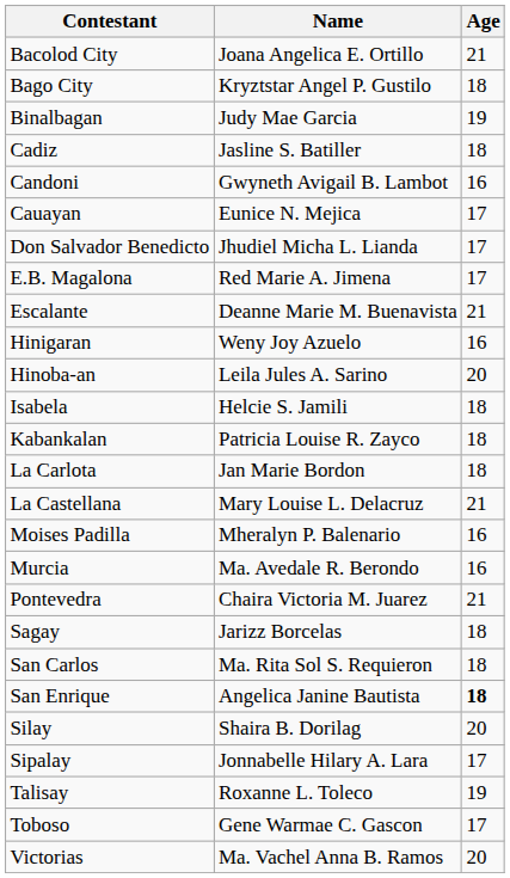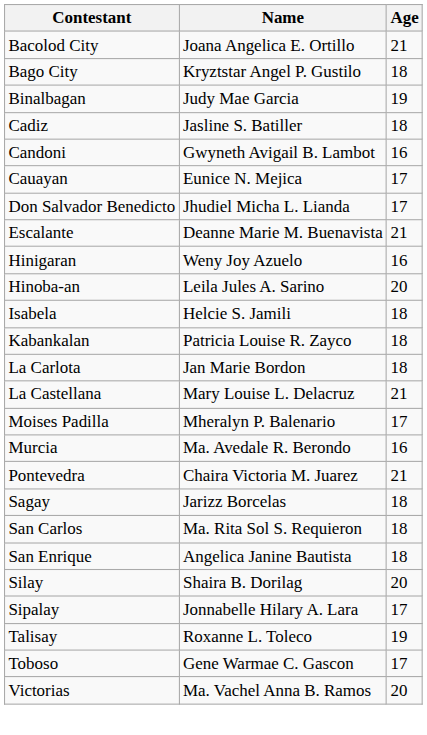- row: E.B. Magalona | Red Marie A. Jimena | 17
Moises Padilla | Age: 16 -> 17
San Enrique | Age: bold -> normal
